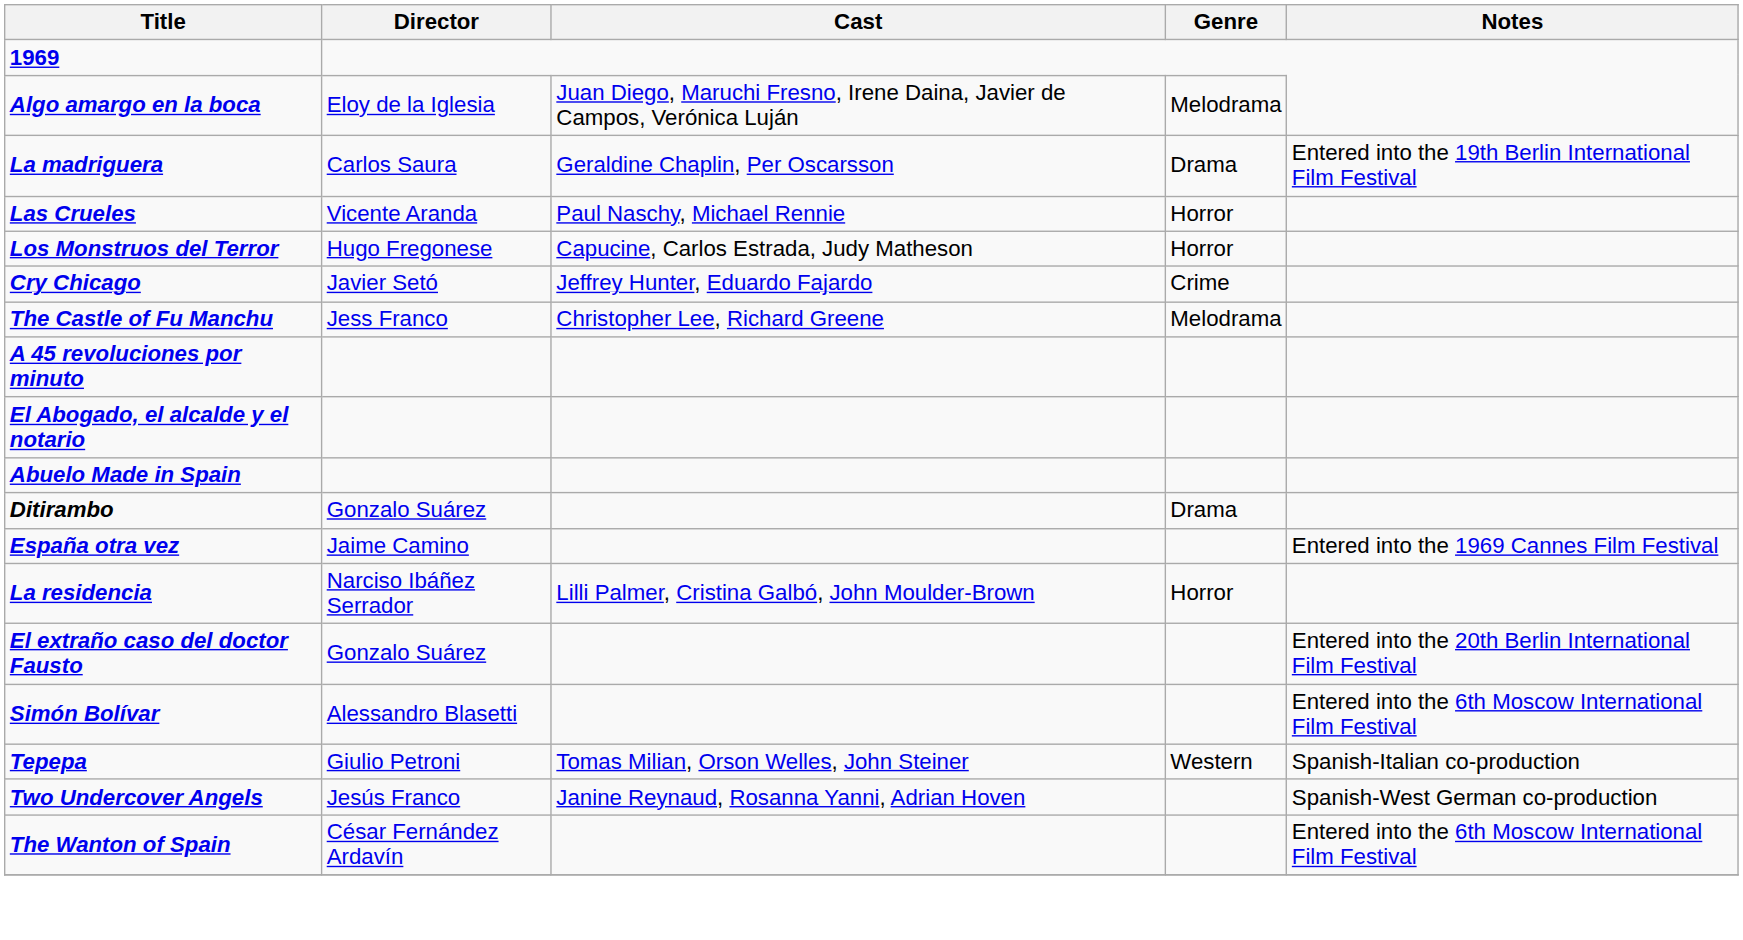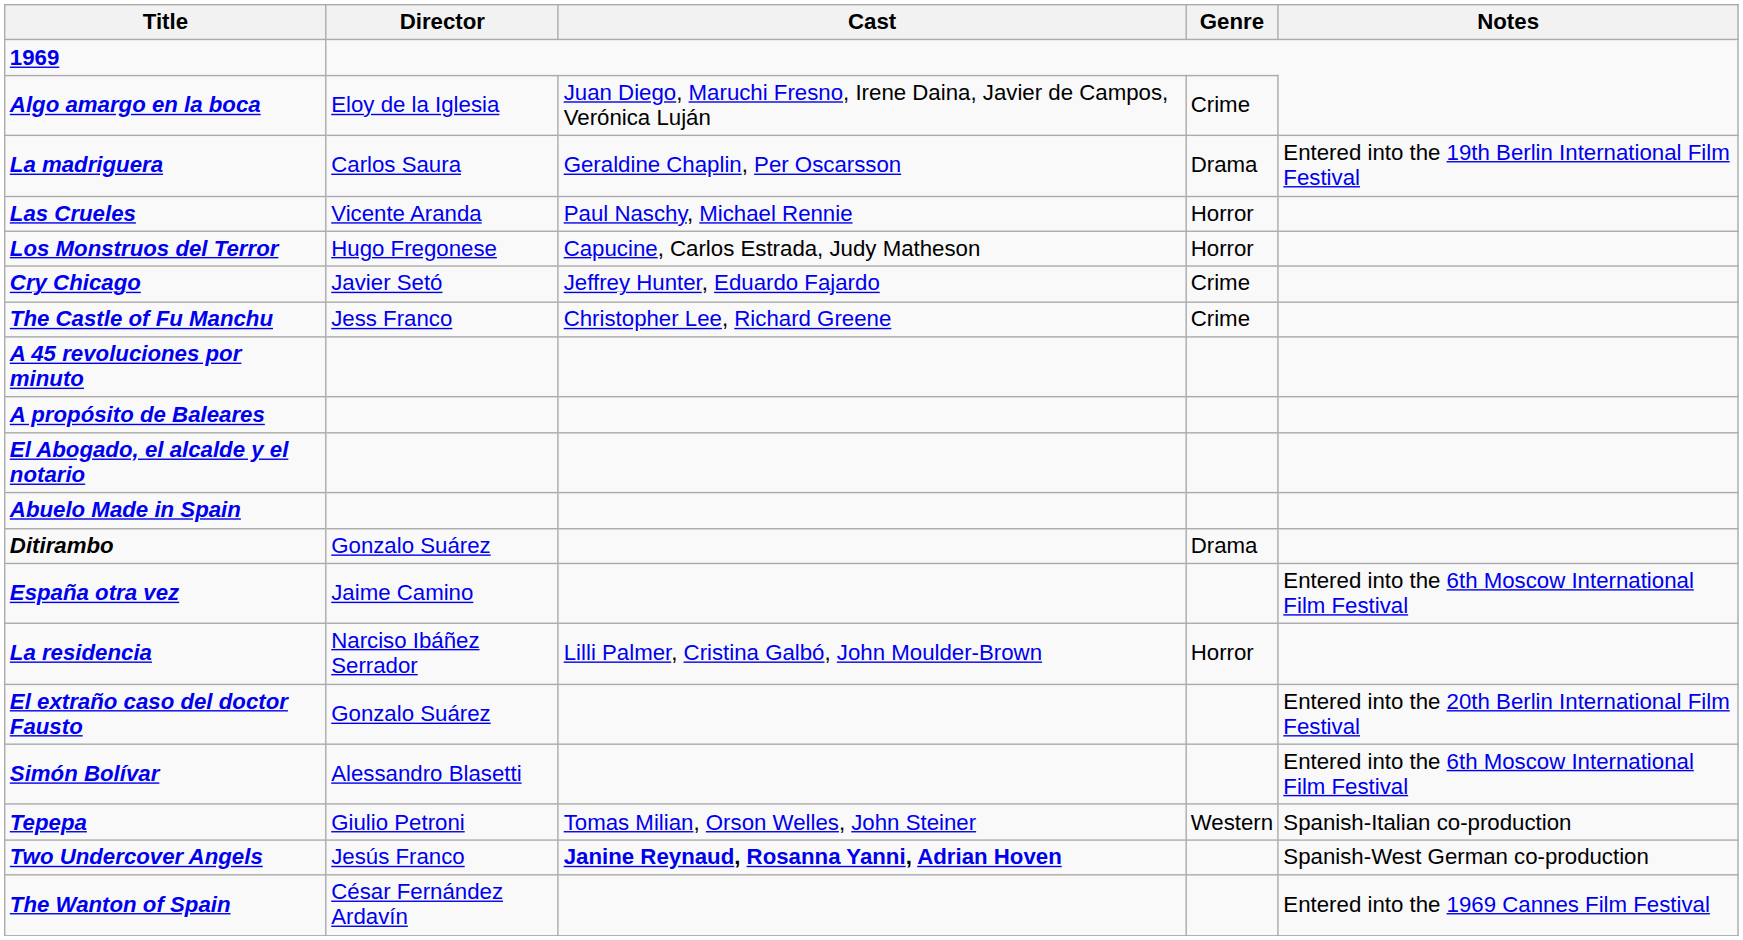Algo amargo en la boca | Genre: Melodrama -> Crime
The Castle of Fu Manchu | Genre: Melodrama -> Crime
+ row: A propósito de Baleares
España otra vez | Notes: Entered into the 1969 Cannes Film Festival -> Entered into the 6th Moscow International Film Festival
Two Undercover Angels | Cast: normal -> bold
The Wanton of Spain | Notes: Entered into the 6th Moscow International Film Festival -> Entered into the 1969 Cannes Film Festival
